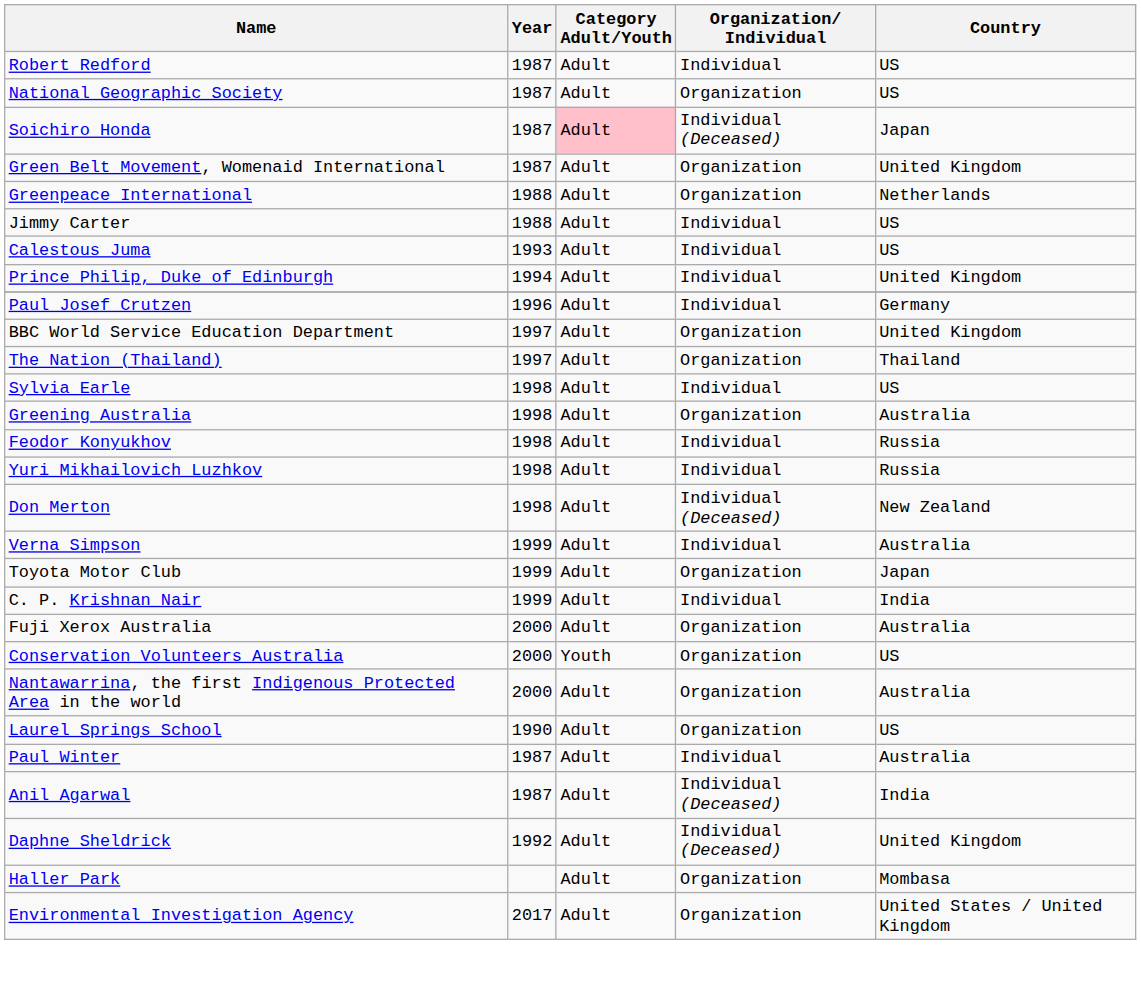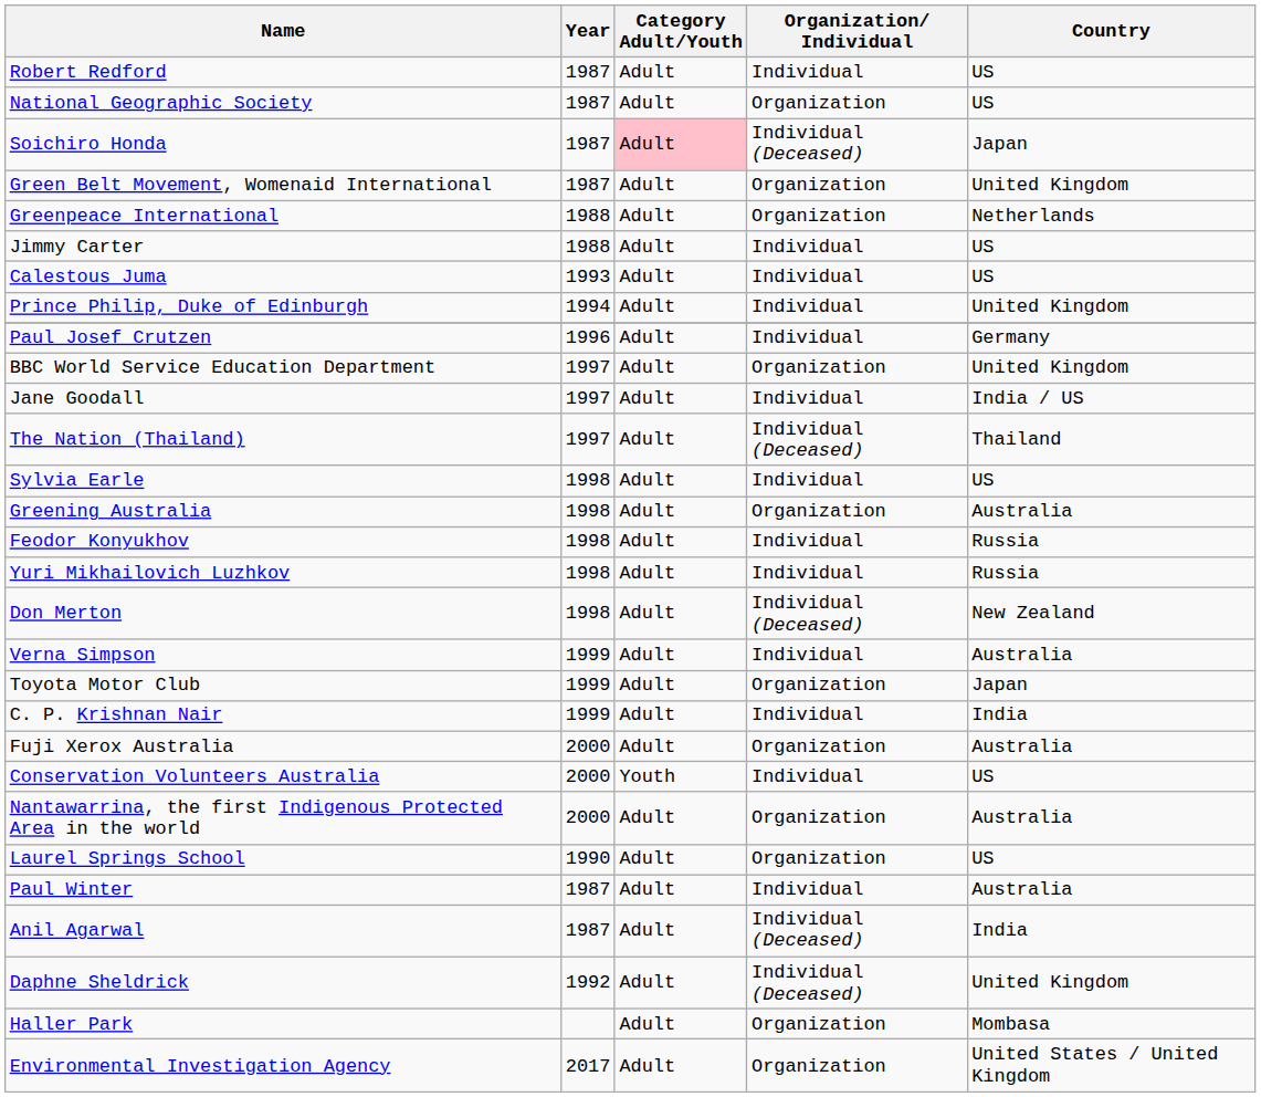+ row: Jane Goodall | 1997 | Adult | Individual | India / US
The Nation (Thailand) | Organization/ Individual: Organization -> Individual (Deceased)
Conservation Volunteers Australia | Organization/ Individual: Organization -> Individual
